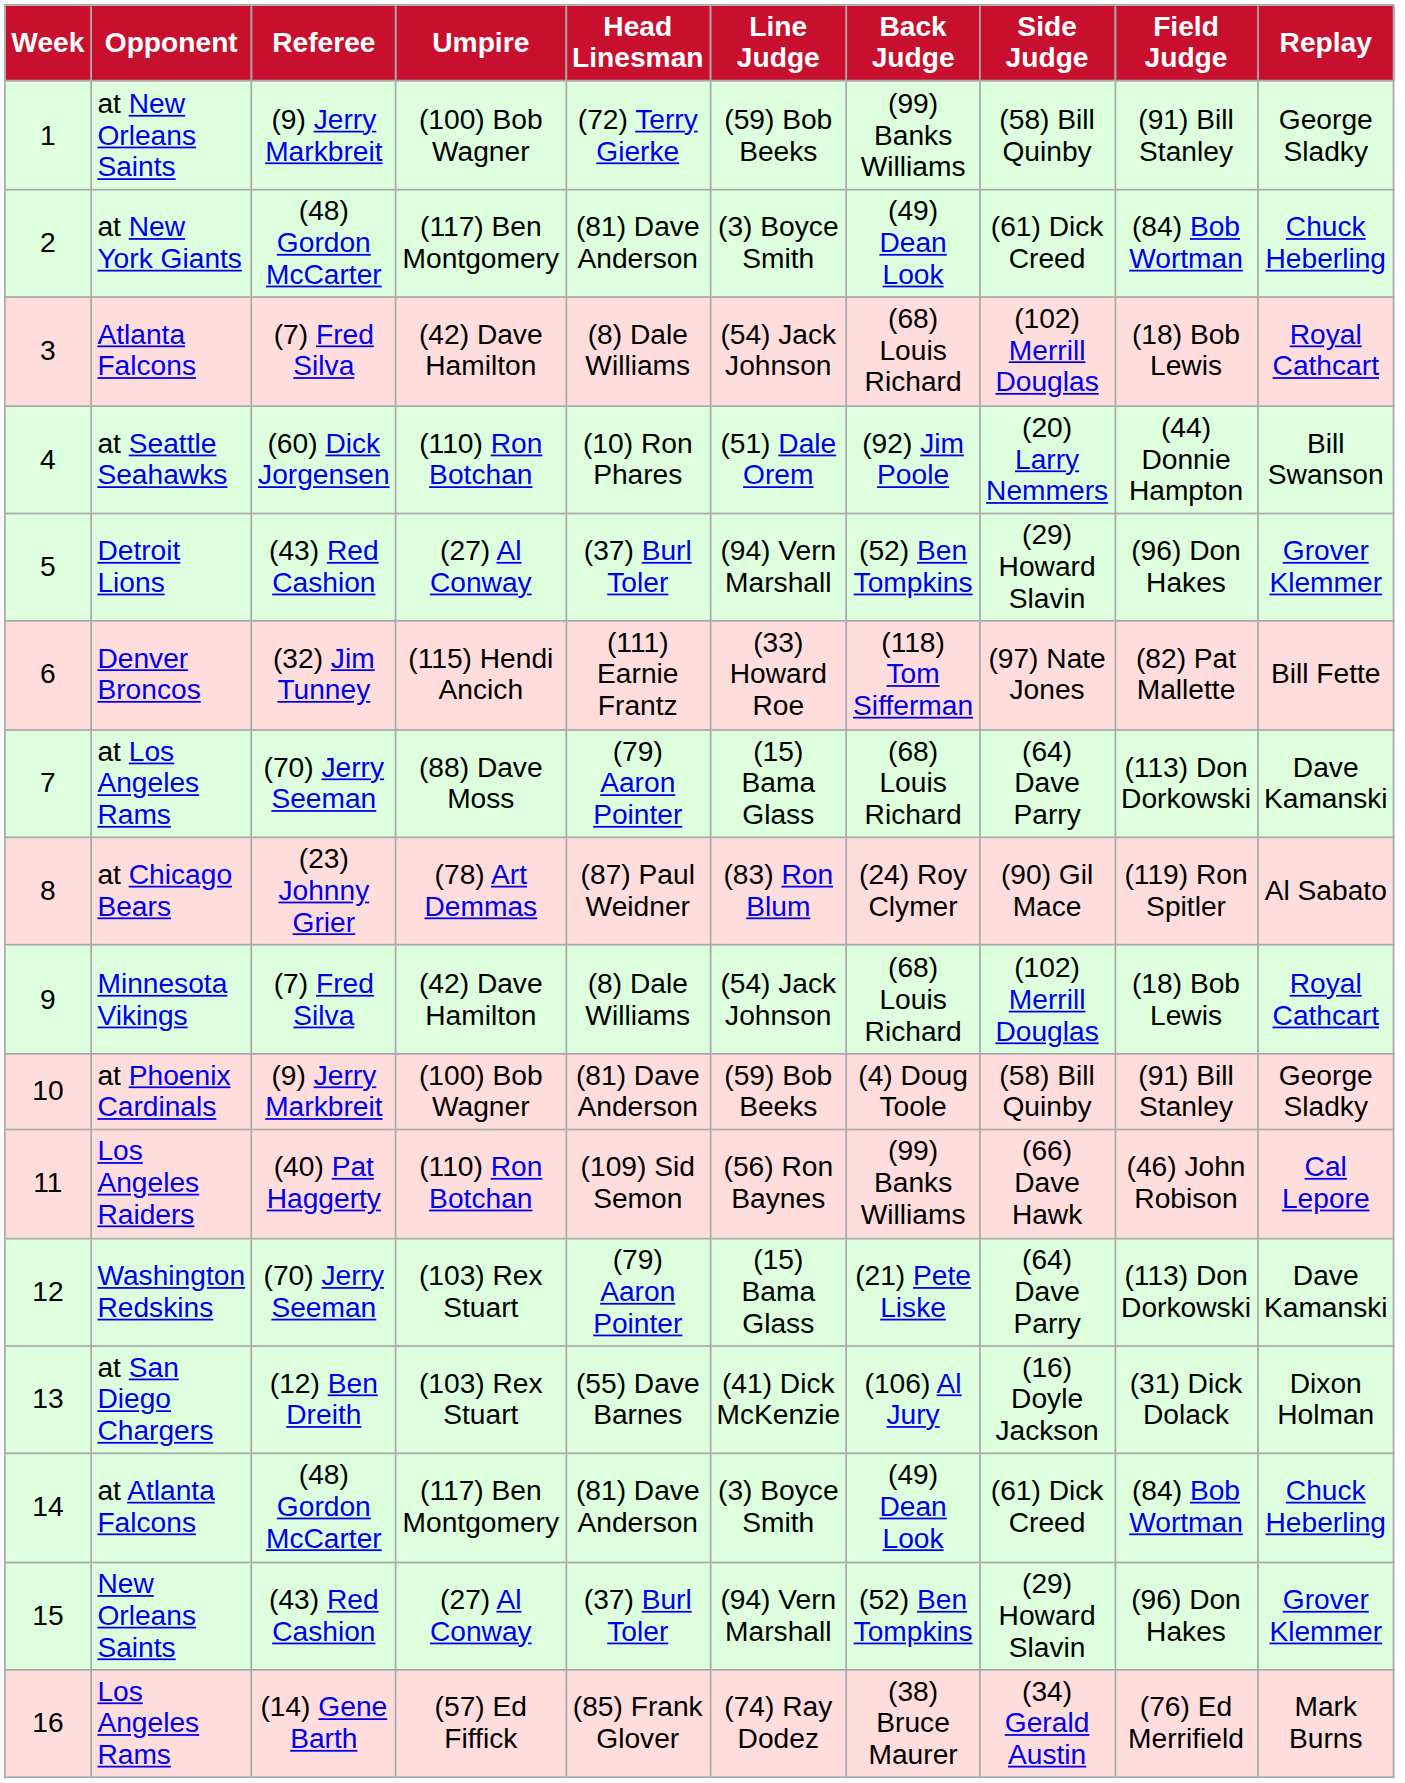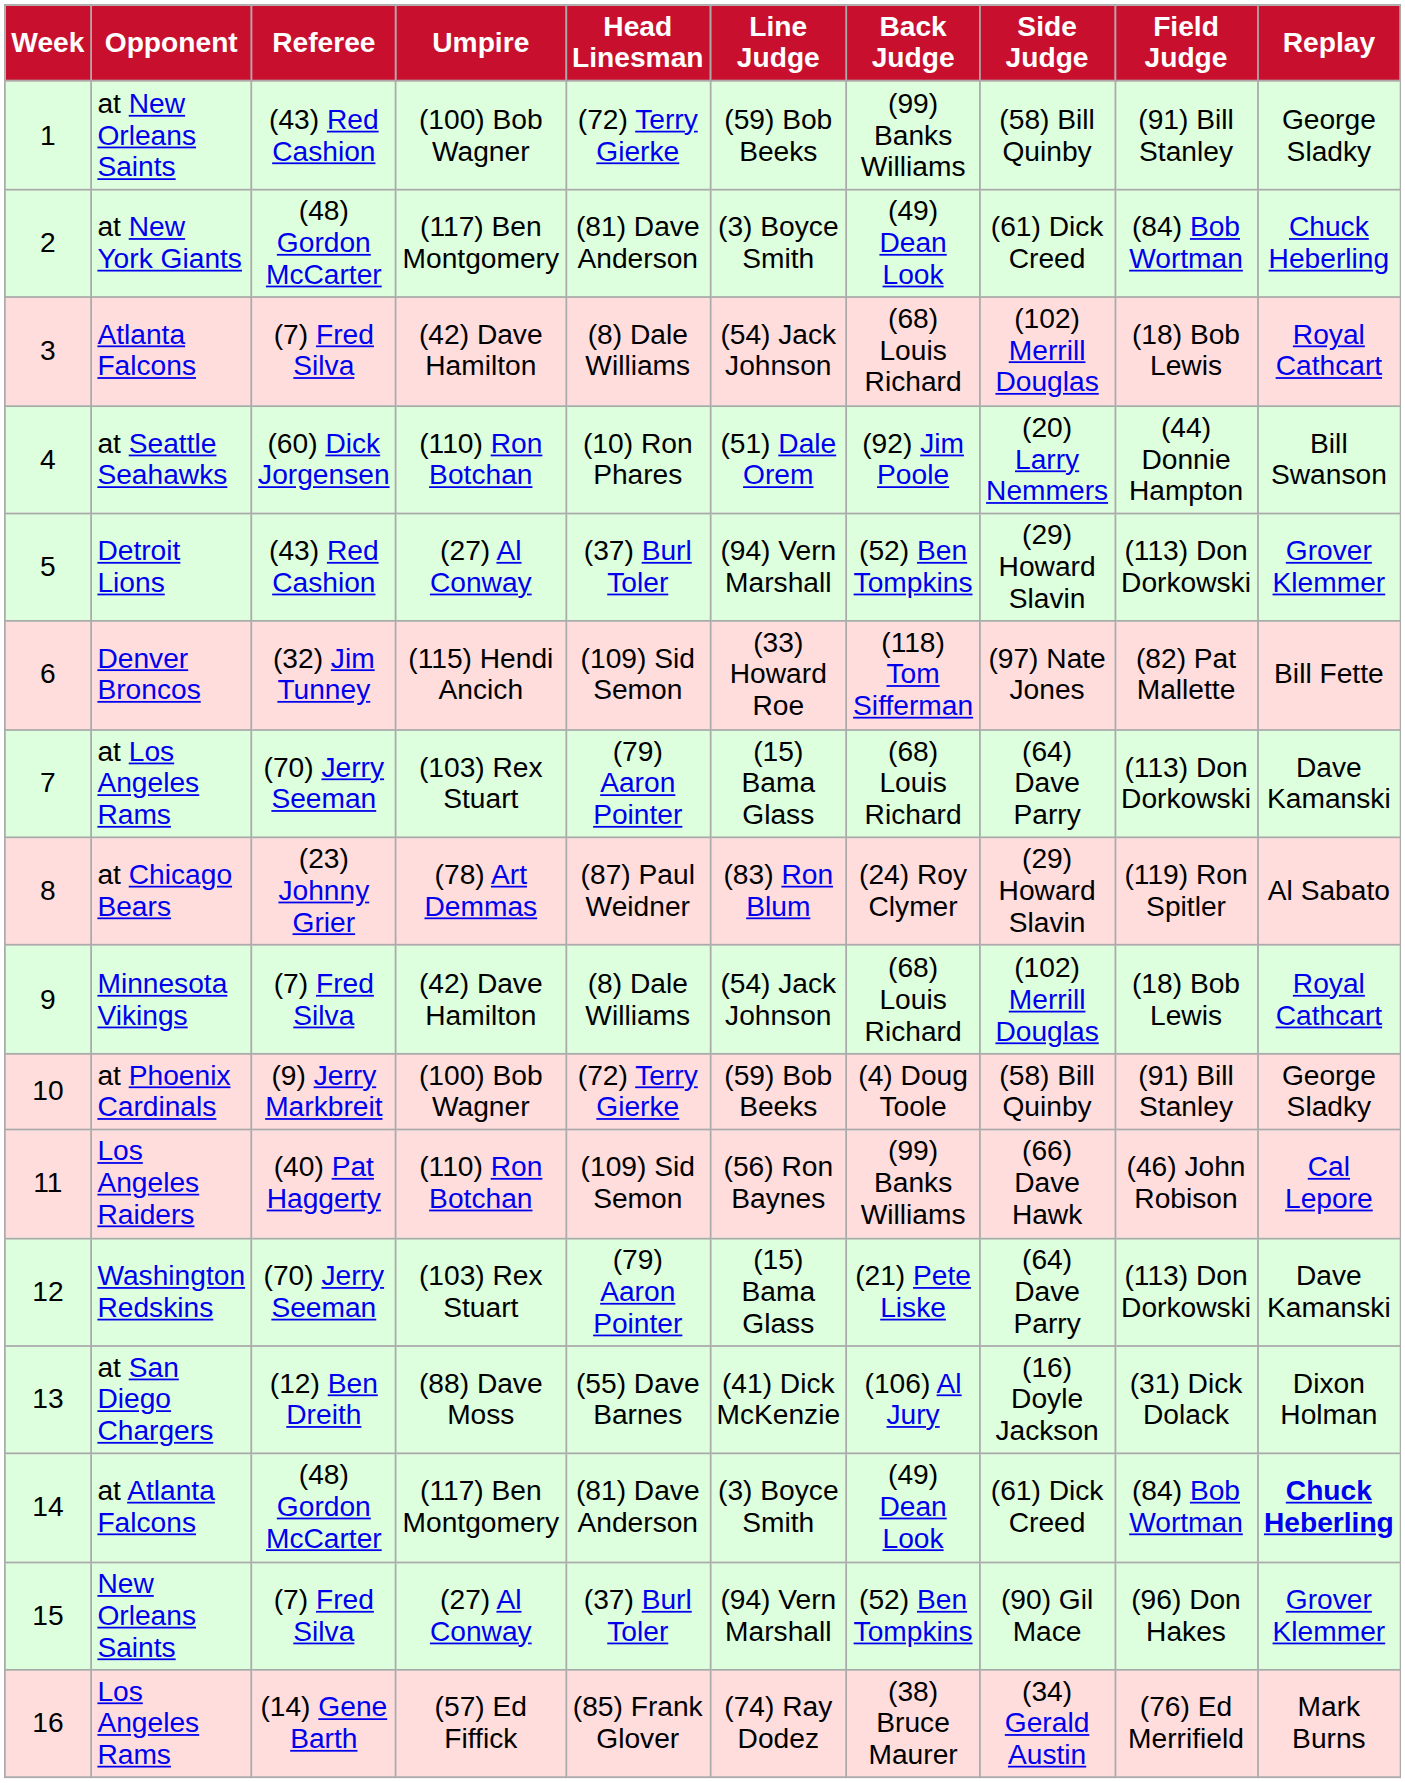at New Orleans Saints | Referee: (9) Jerry Markbreit -> (43) Red Cashion
Detroit Lions | Field Judge: (96) Don Hakes -> (113) Don Dorkowski
Denver Broncos | Head Linesman: (111) Earnie Frantz -> (109) Sid Semon
at Los Angeles Rams | Umpire: (88) Dave Moss -> (103) Rex Stuart
at Chicago Bears | Side Judge: (90) Gil Mace -> (29) Howard Slavin
at Phoenix Cardinals | Head Linesman: (81) Dave Anderson -> (72) Terry Gierke
at San Diego Chargers | Umpire: (103) Rex Stuart -> (88) Dave Moss
at Atlanta Falcons | Replay: normal -> bold
New Orleans Saints | Referee: (43) Red Cashion -> (7) Fred Silva
New Orleans Saints | Side Judge: (29) Howard Slavin -> (90) Gil Mace
